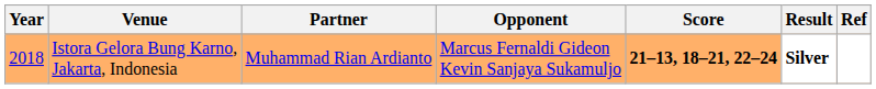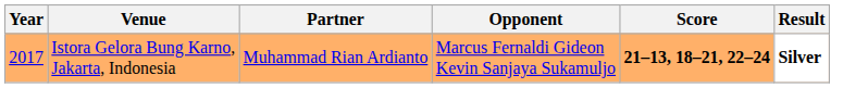- column: Ref
Istora Gelora Bung Karno, Jakarta, Indonesia | Year: 2018 -> 2017
